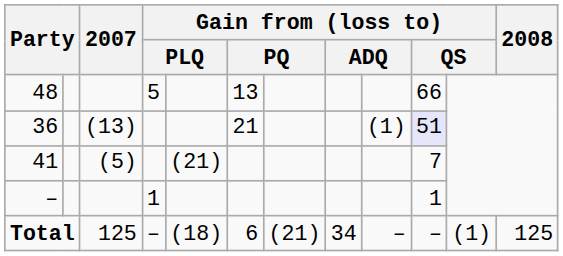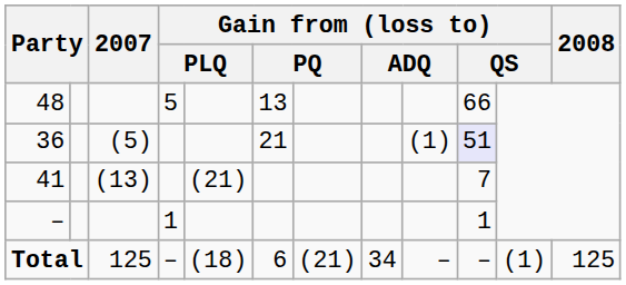36 | 2007: (13) -> (5)
41 | 2007: (5) -> (13)
